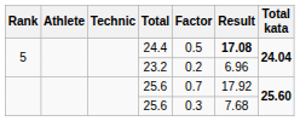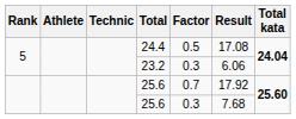24.4 | Result: bold -> normal
23.2 | Factor: 0.2 -> 0.3
23.2 | Result: 6.96 -> 6.06
